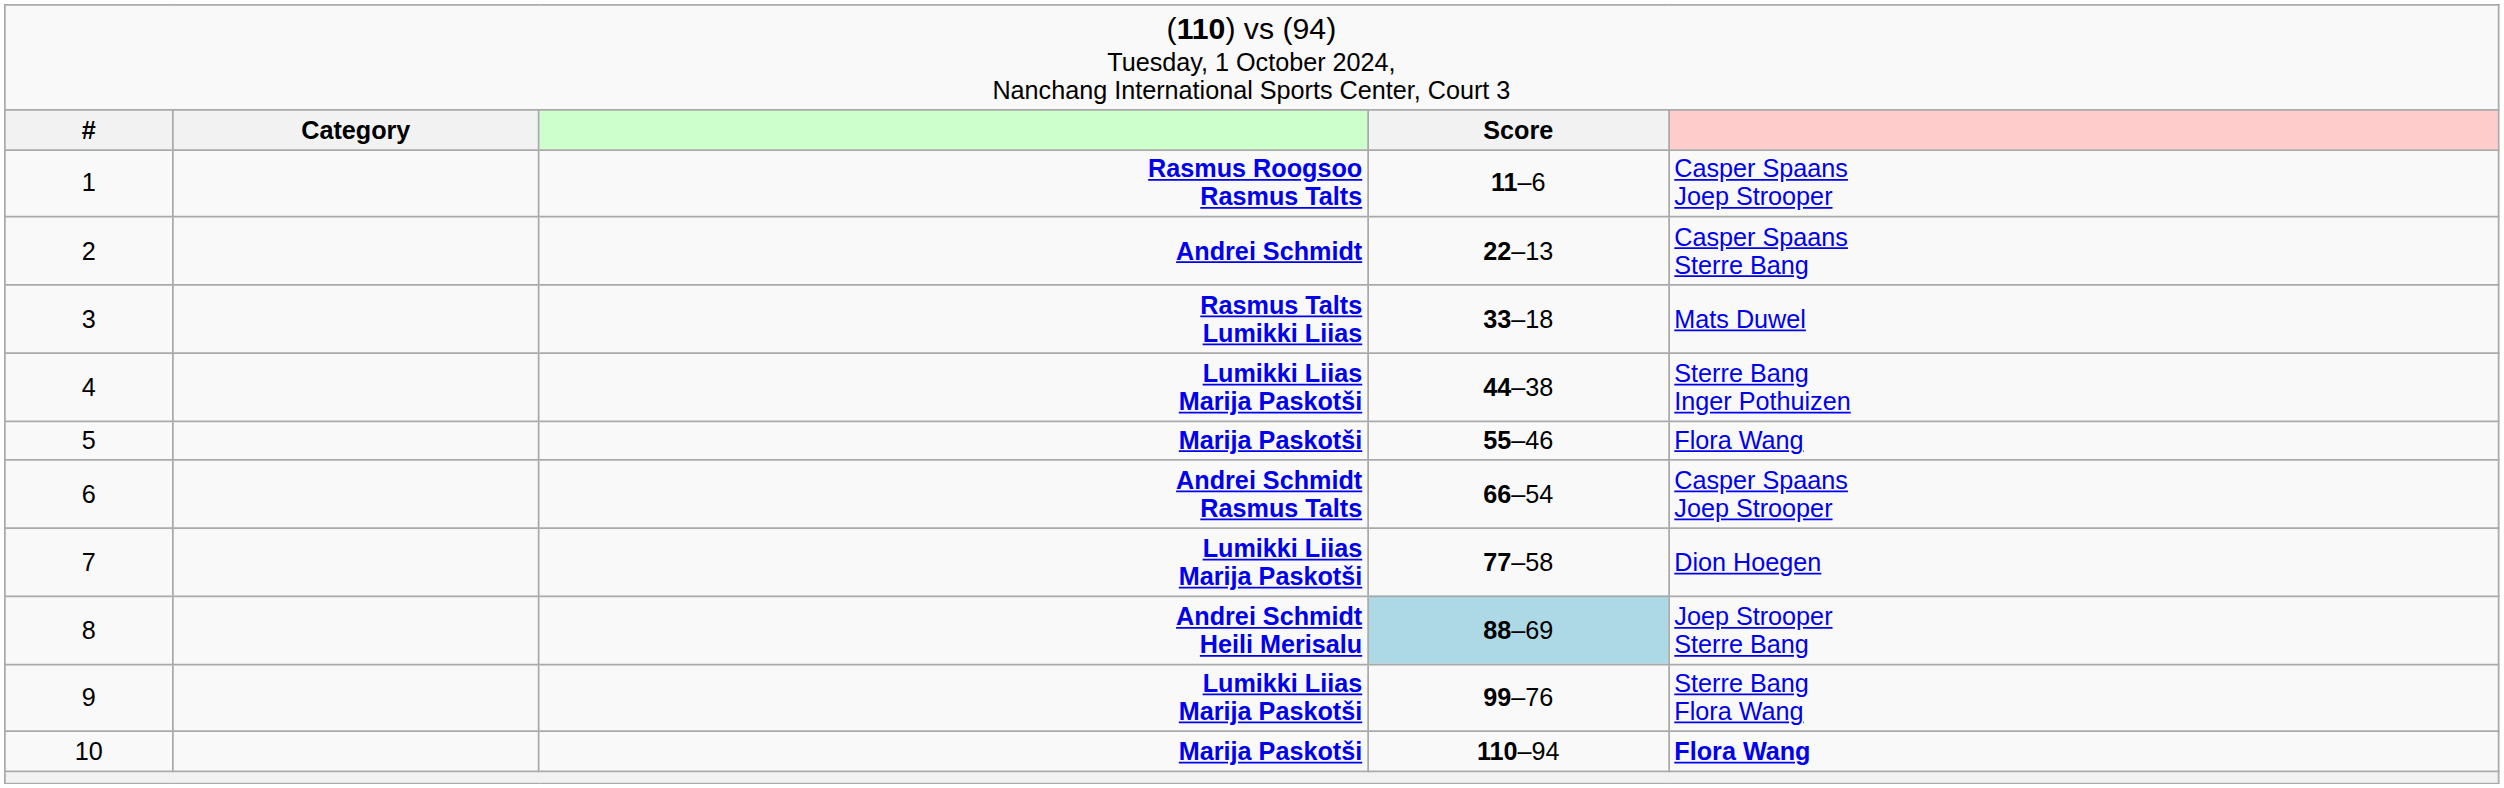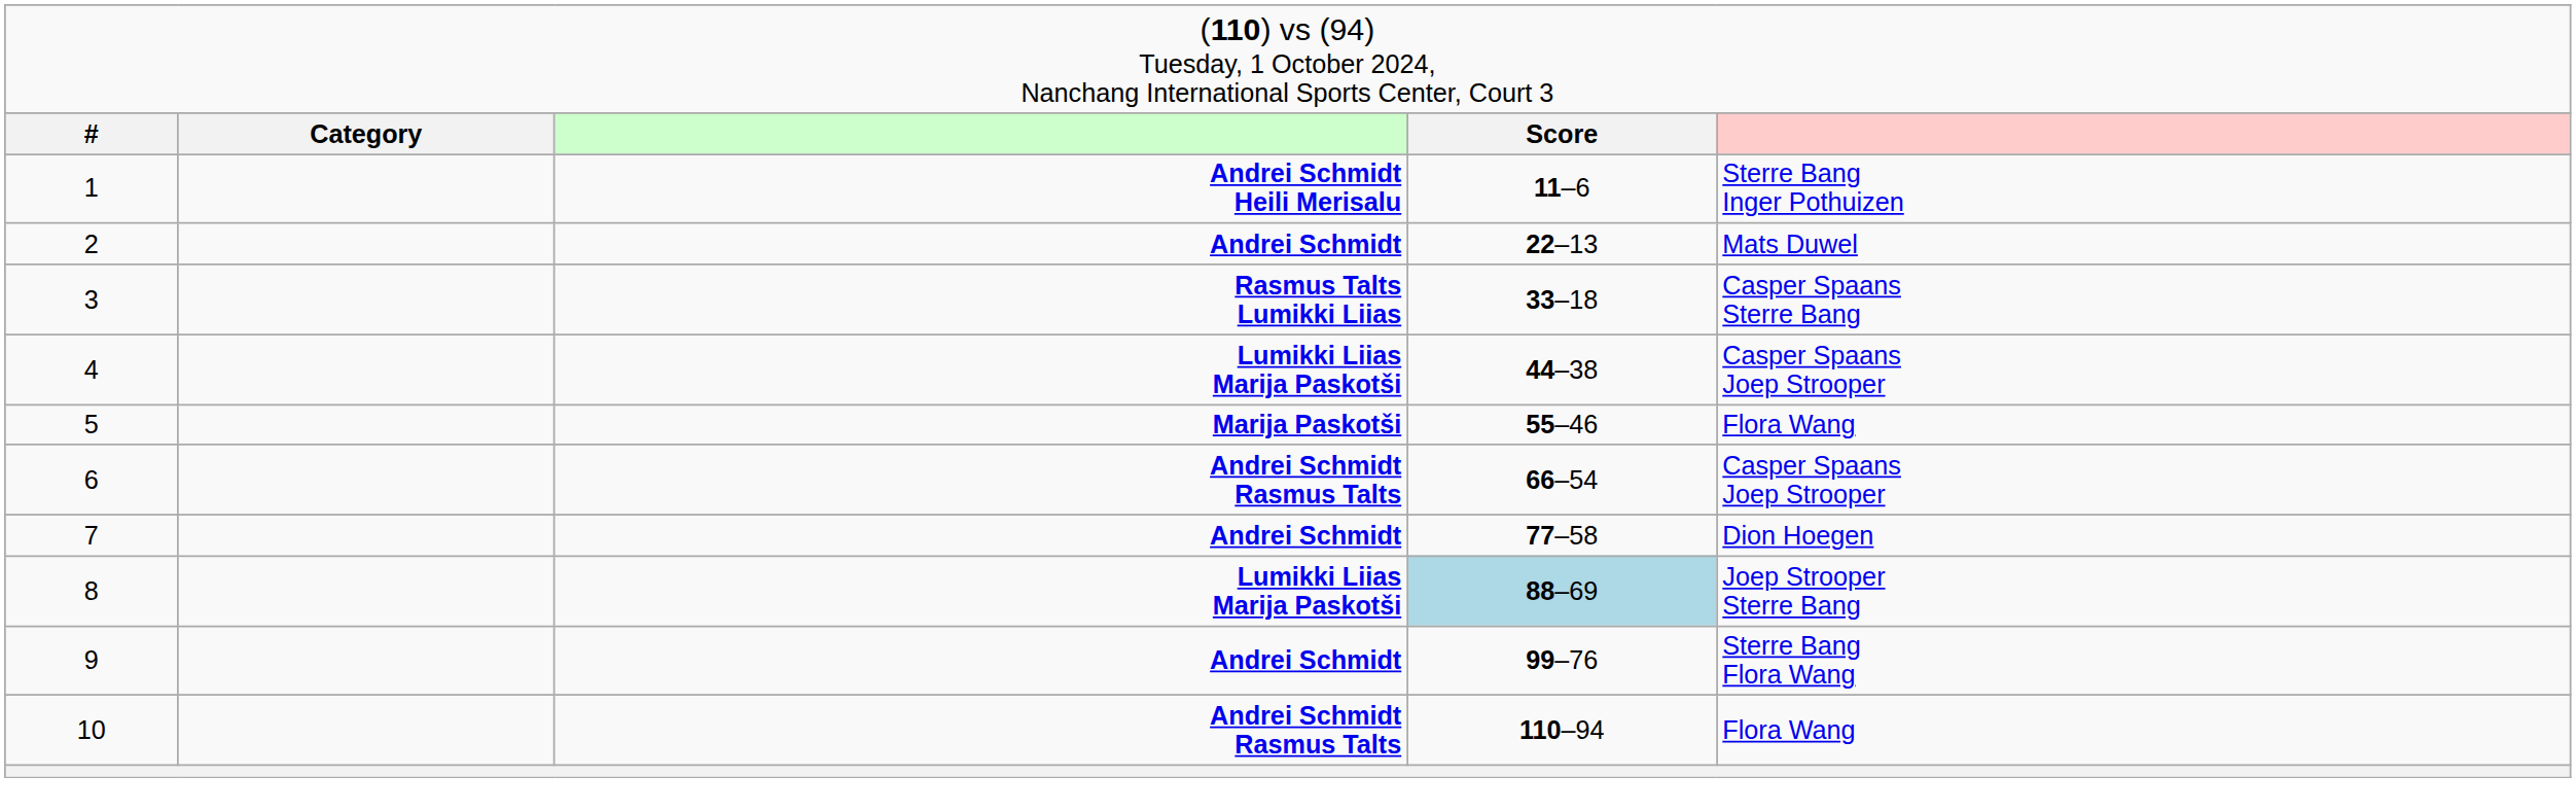1 | column 3: Rasmus Roogsoo Rasmus Talts -> Andrei Schmidt Heili Merisalu
1 | column 5: Casper Spaans Joep Strooper -> Sterre Bang Inger Pothuizen
2 | column 5: Casper Spaans Sterre Bang -> Mats Duwel
3 | column 5: Mats Duwel -> Casper Spaans Sterre Bang
4 | column 5: Sterre Bang Inger Pothuizen -> Casper Spaans Joep Strooper
7 | column 3: Lumikki Liias Marija Paskotši -> Andrei Schmidt
8 | column 3: Andrei Schmidt Heili Merisalu -> Lumikki Liias Marija Paskotši
9 | column 3: Lumikki Liias Marija Paskotši -> Andrei Schmidt
10 | column 3: Marija Paskotši -> Andrei Schmidt Rasmus Talts
10 | column 5: bold -> normal
